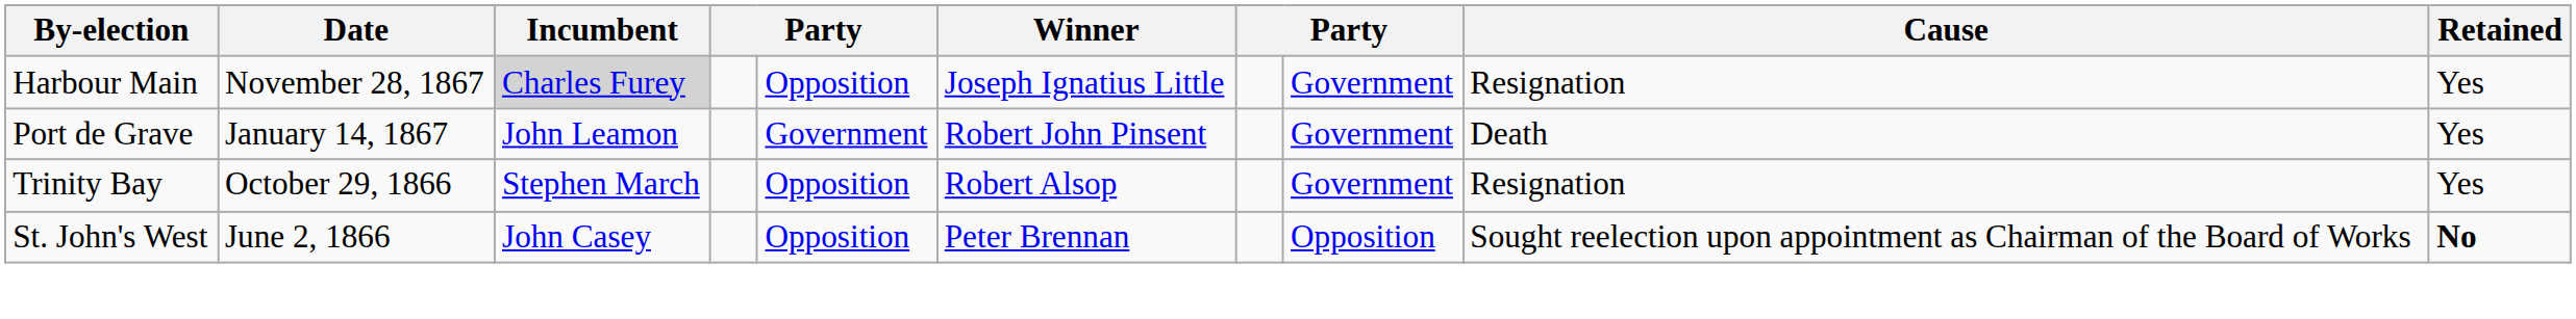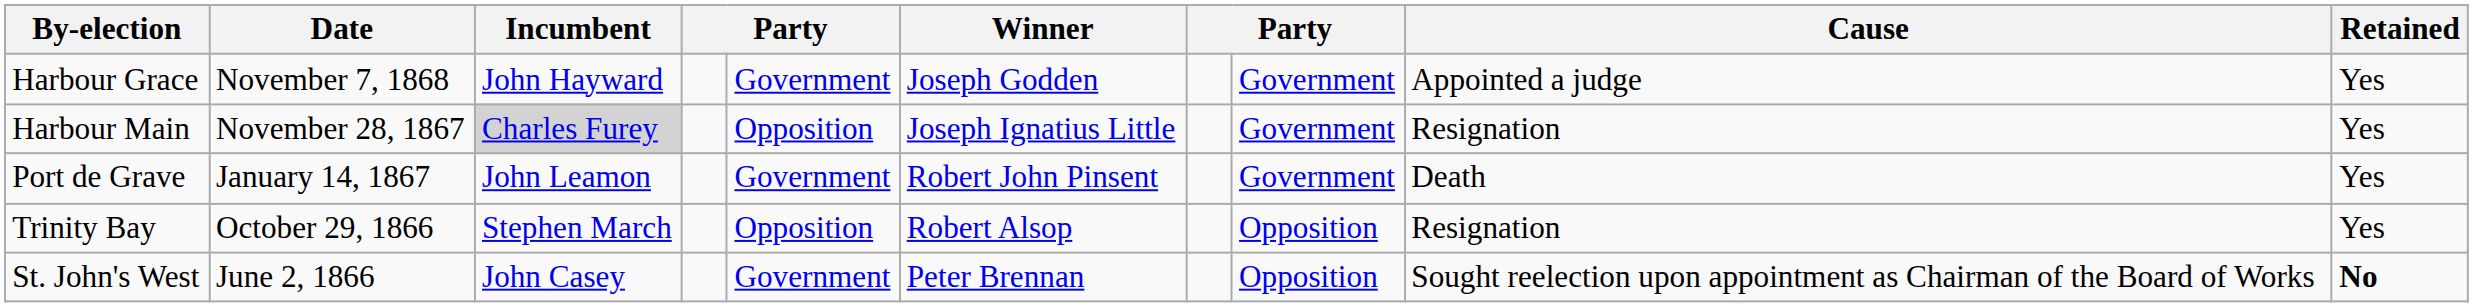+ row: Harbour Grace | November 7, 1868 | John Hayward | Government | Joseph Godden | Government | Appointed a judge | Yes
Trinity Bay | column 8: Government -> Opposition
St. John's West | column 5: Opposition -> Government
